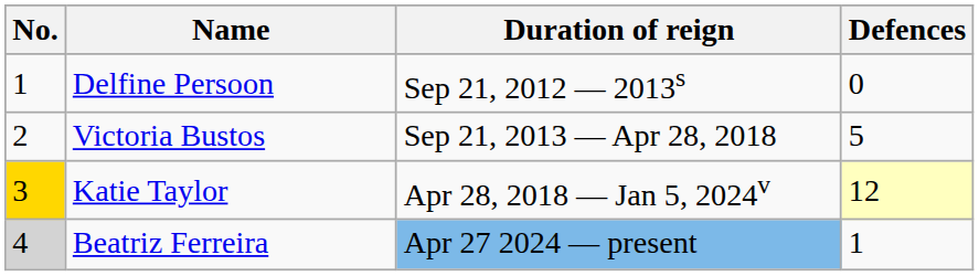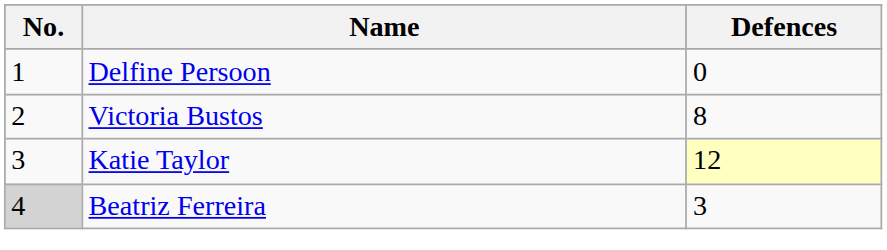- column: Duration of reign | Sep 21, 2012 — 2013s | Sep 21, 2013 — Apr 28, 2018 | Apr 28, 2018 — Jan 5, 2024v | Apr 27 2024 — present
Victoria Bustos | Defences: 5 -> 8
Katie Taylor | No.: gold background -> no background
Beatriz Ferreira | Defences: 1 -> 3
